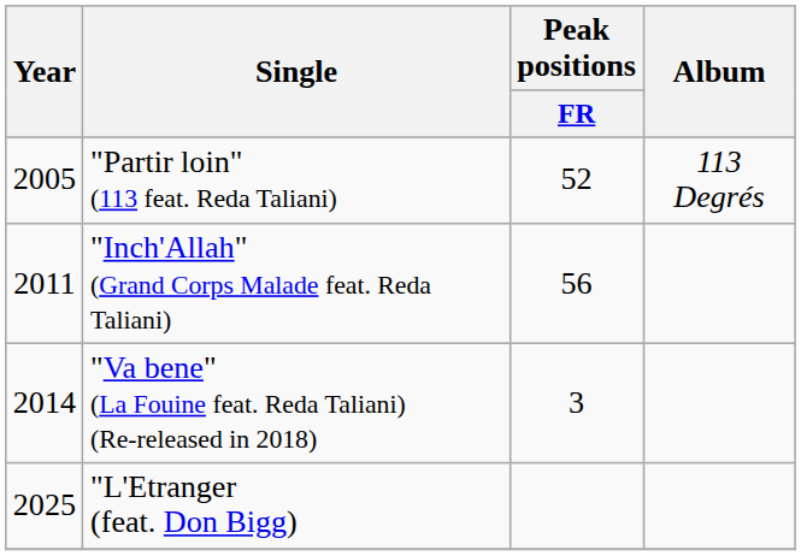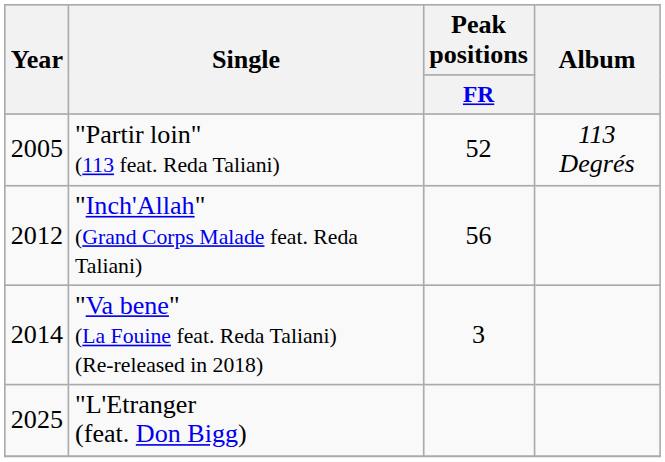"Inch'Allah" (Grand Corps Malade feat. Reda Taliani) | Year: 2011 -> 2012
